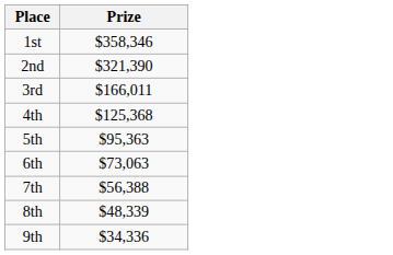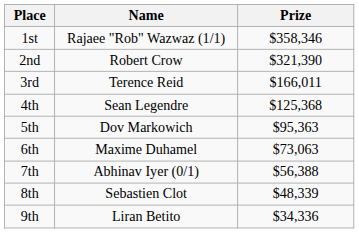+ column: Name | Rajaee "Rob" Wazwaz (1/1) | Robert Crow | Terence Reid | Sean Legendre | Dov Markowich | Maxime Duhamel | Abhinav Iyer (0/1) | Sebastien Clot | Liran Betito
